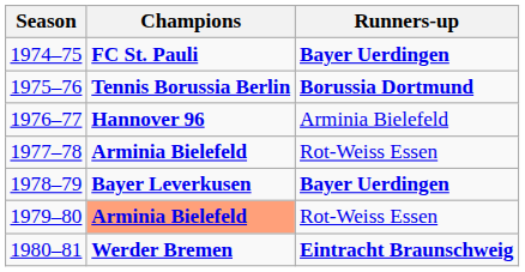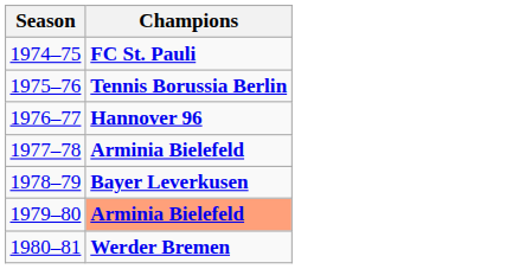- column: Runners-up | Bayer Uerdingen | Borussia Dortmund | Arminia Bielefeld | Rot-Weiss Essen | Bayer Uerdingen | Rot-Weiss Essen | Eintracht Braunschweig
